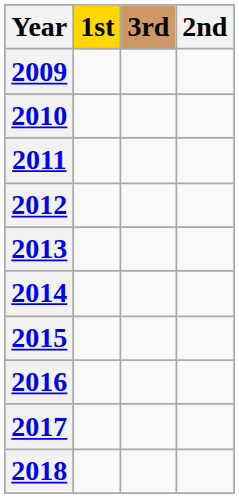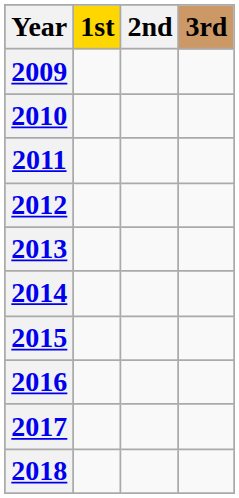columns swapped: 2nd <-> 3rd
